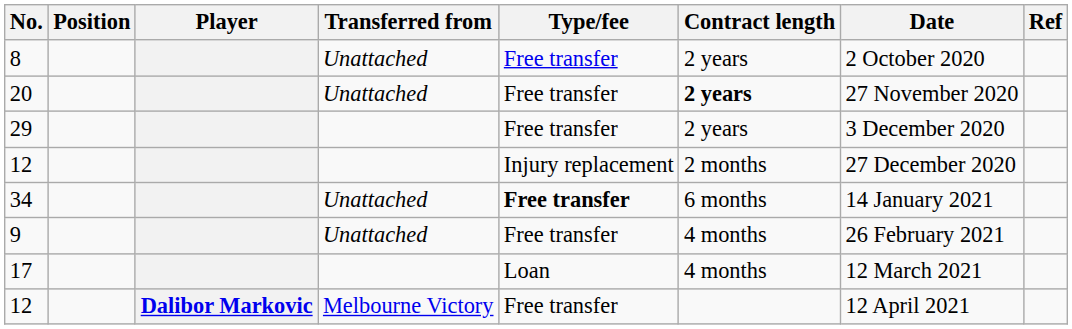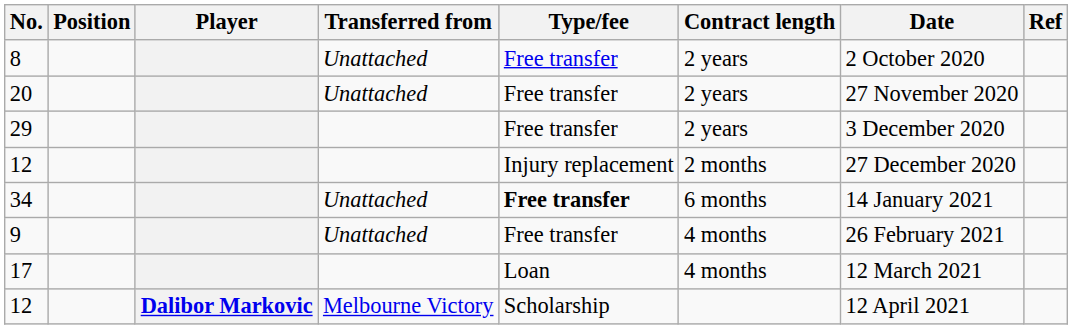20 | Contract length: bold -> normal
12 / Melbourne Victory | Type/fee: Free transfer -> Scholarship
